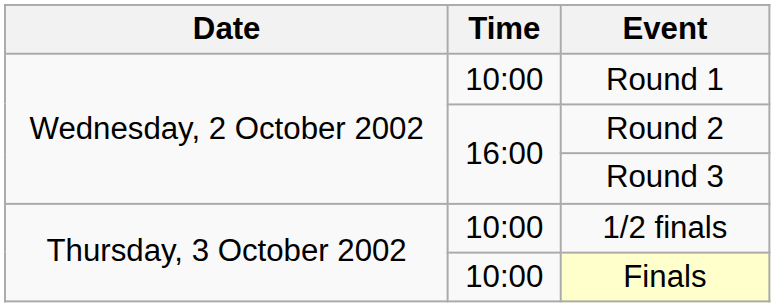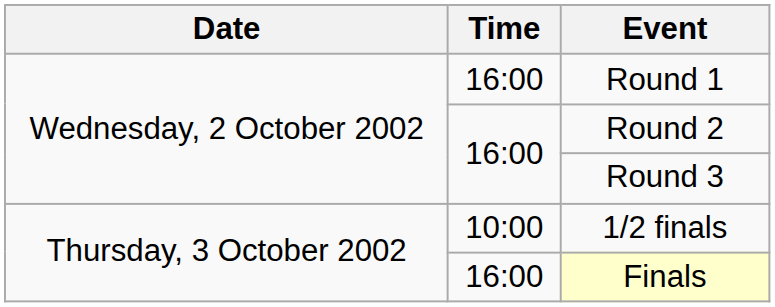Round 1 | Time: 10:00 -> 16:00
Finals | Time: 10:00 -> 16:00
